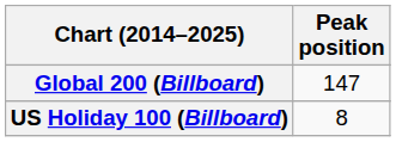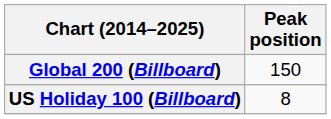Global 200 (Billboard) | Peak position: 147 -> 150
